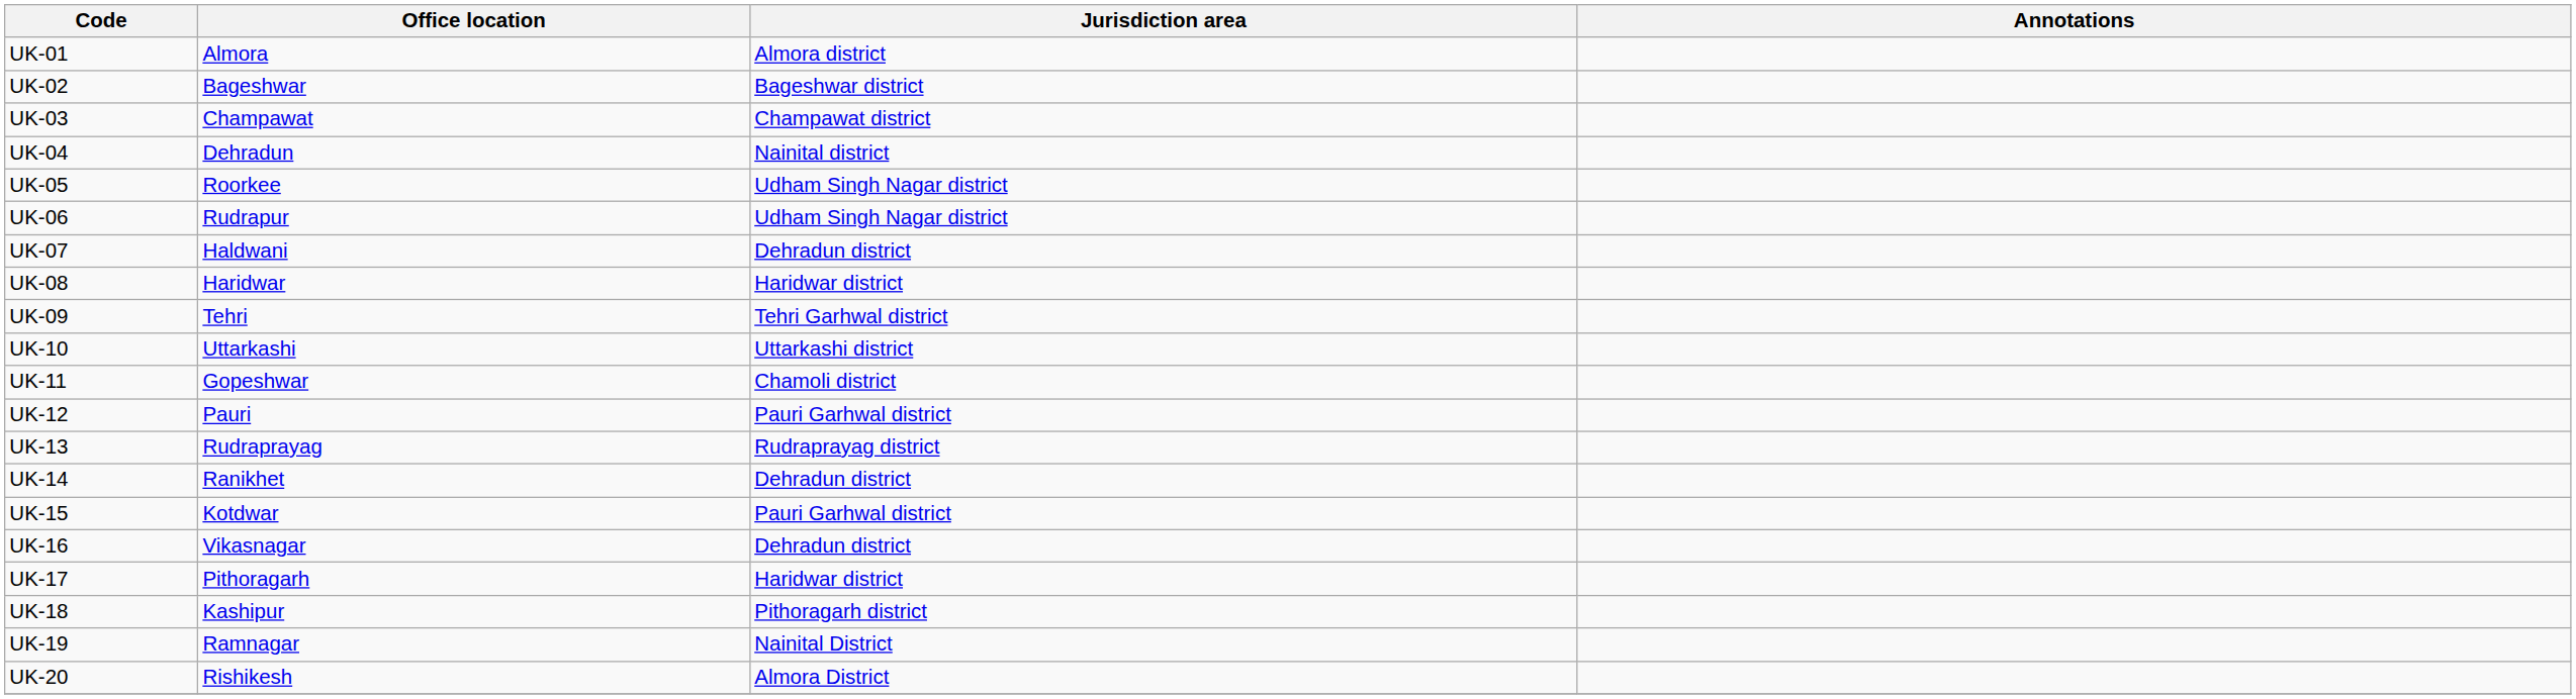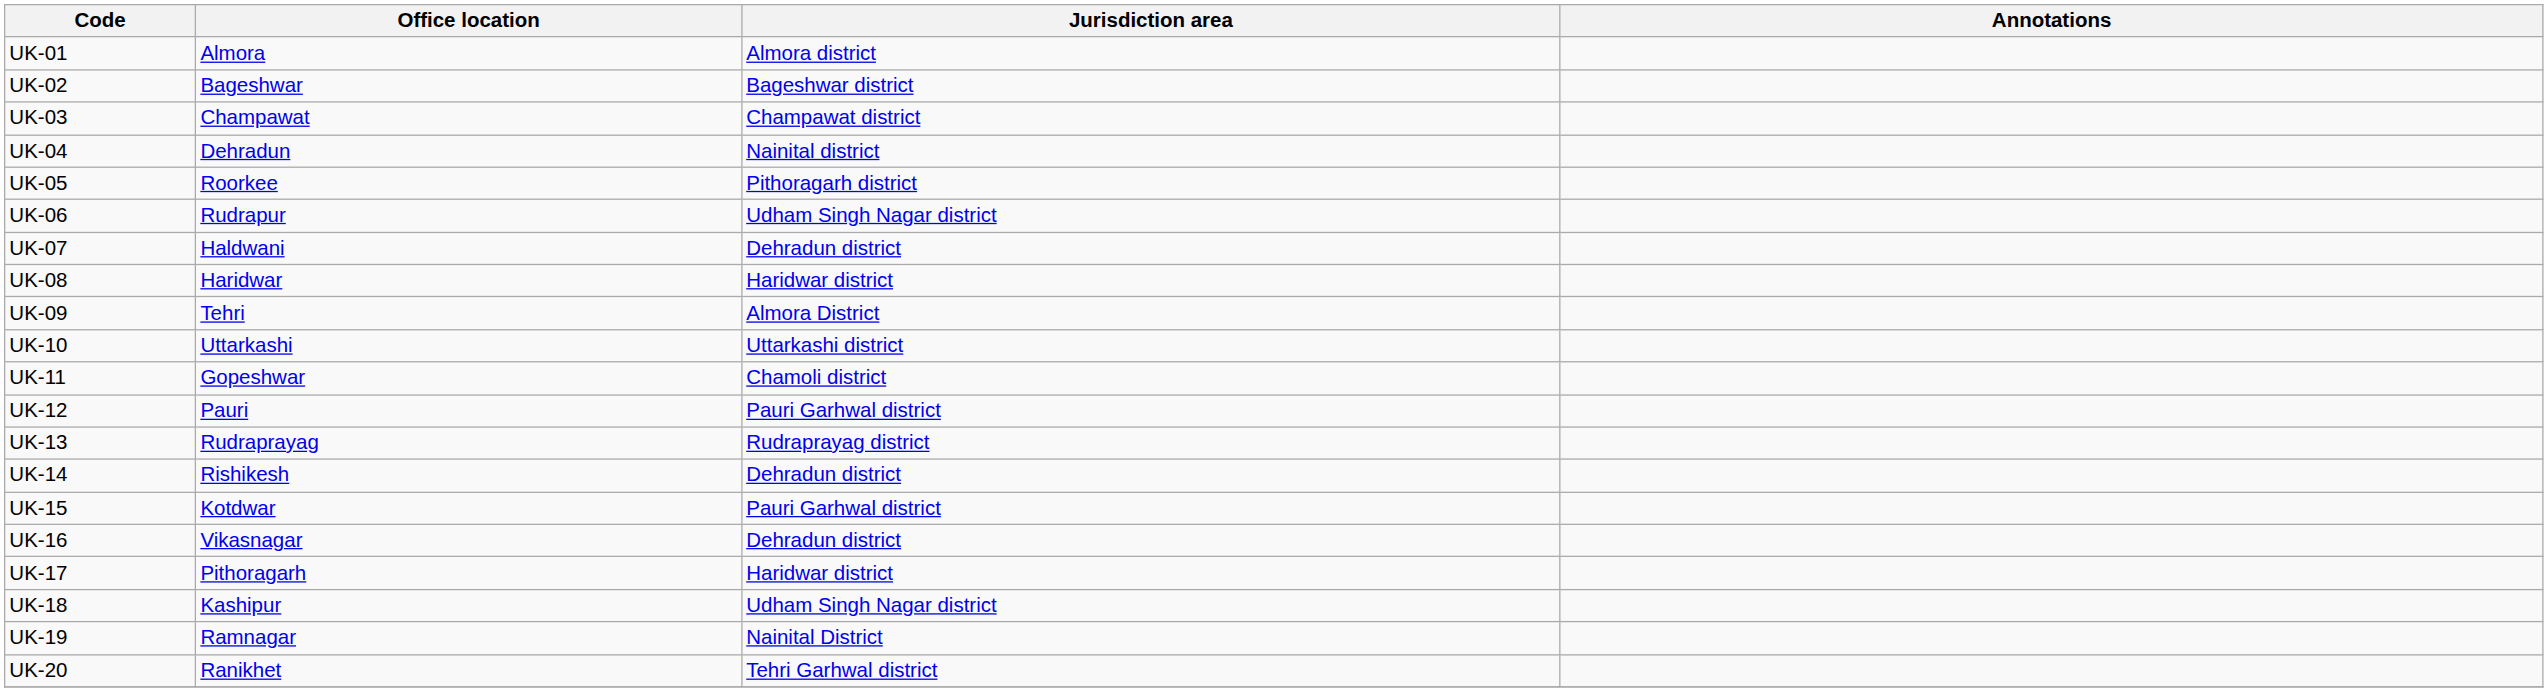UK-05 | Jurisdiction area: Udham Singh Nagar district -> Pithoragarh district
UK-09 | Jurisdiction area: Tehri Garhwal district -> Almora District
UK-14 | Office location: Ranikhet -> Rishikesh
UK-18 | Jurisdiction area: Pithoragarh district -> Udham Singh Nagar district
UK-20 | Office location: Rishikesh -> Ranikhet
UK-20 | Jurisdiction area: Almora District -> Tehri Garhwal district
